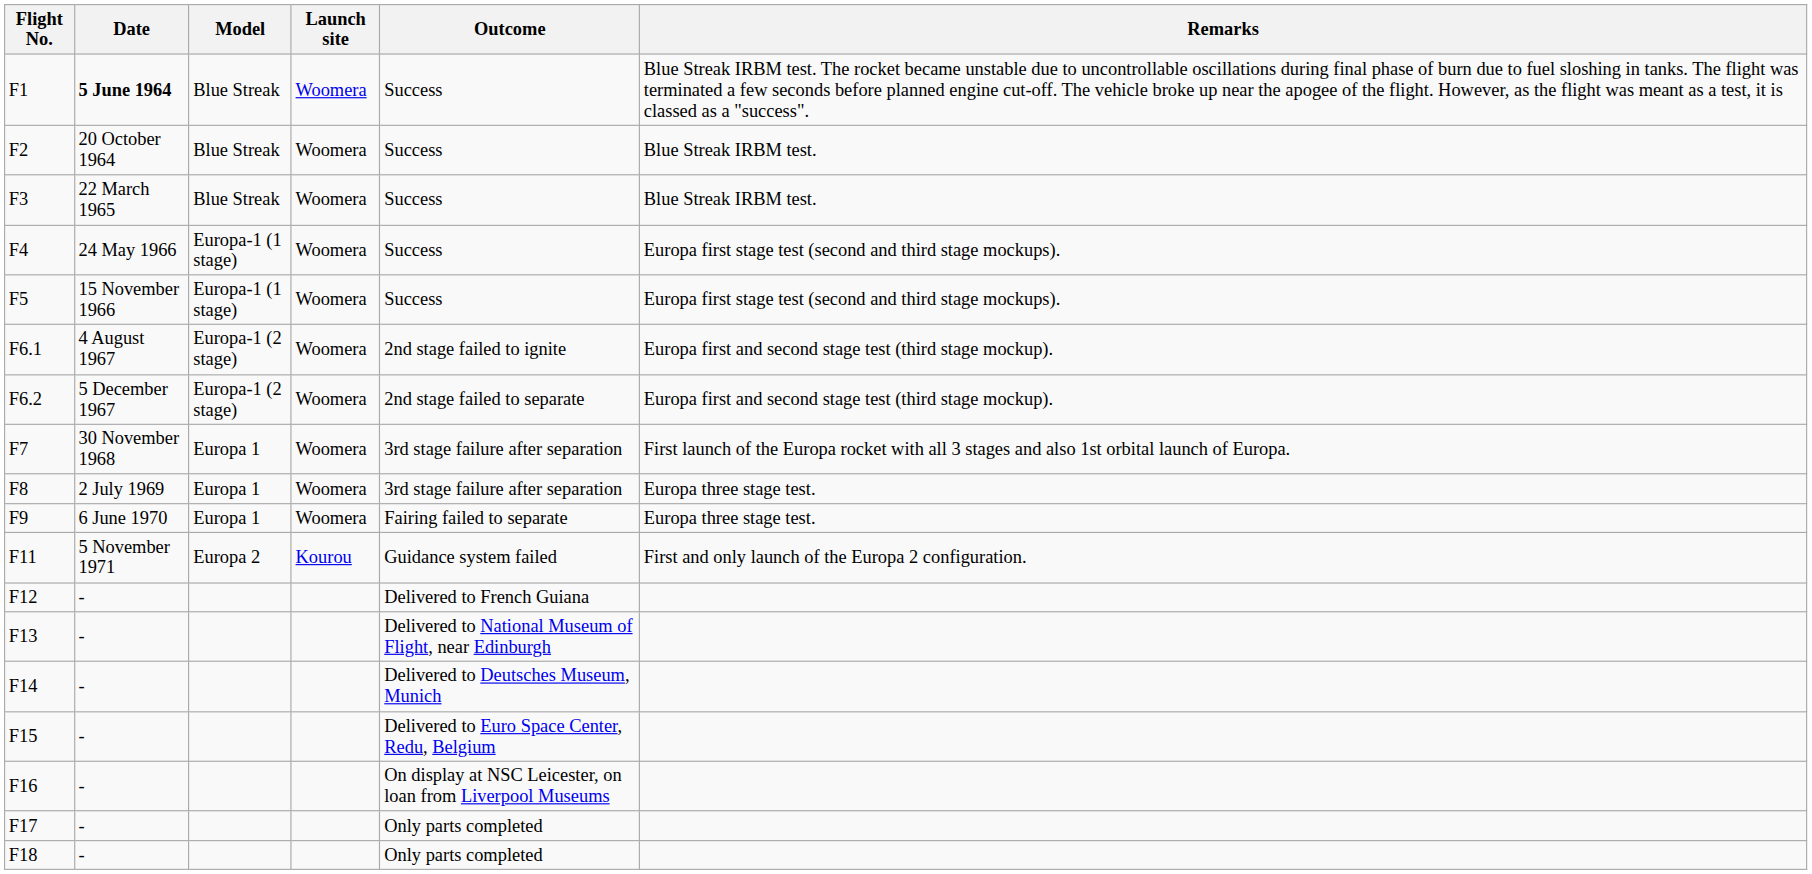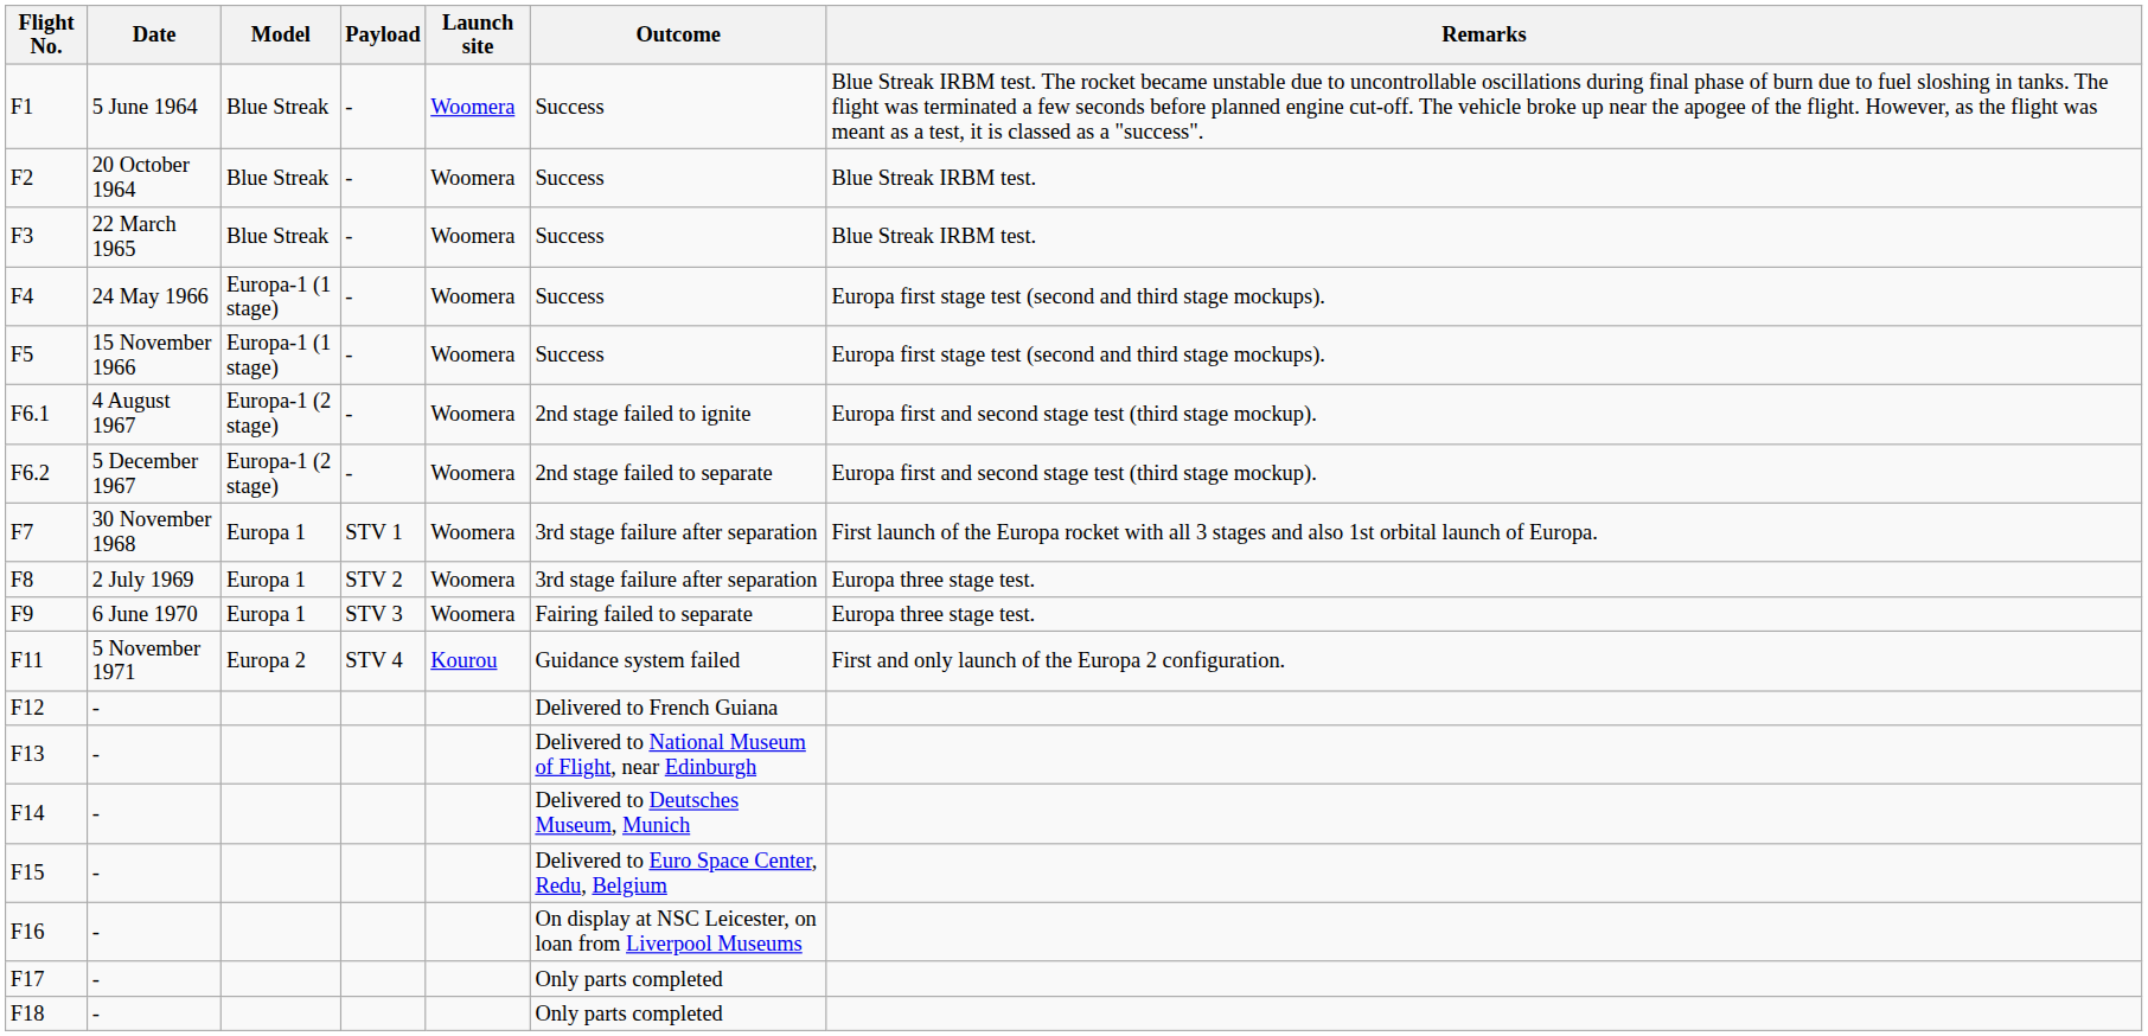+ column: Payload | - | - | - | - | - | - | - | STV 1 | STV 2 | STV 3 | STV 4
F1 | Date: bold -> normal
